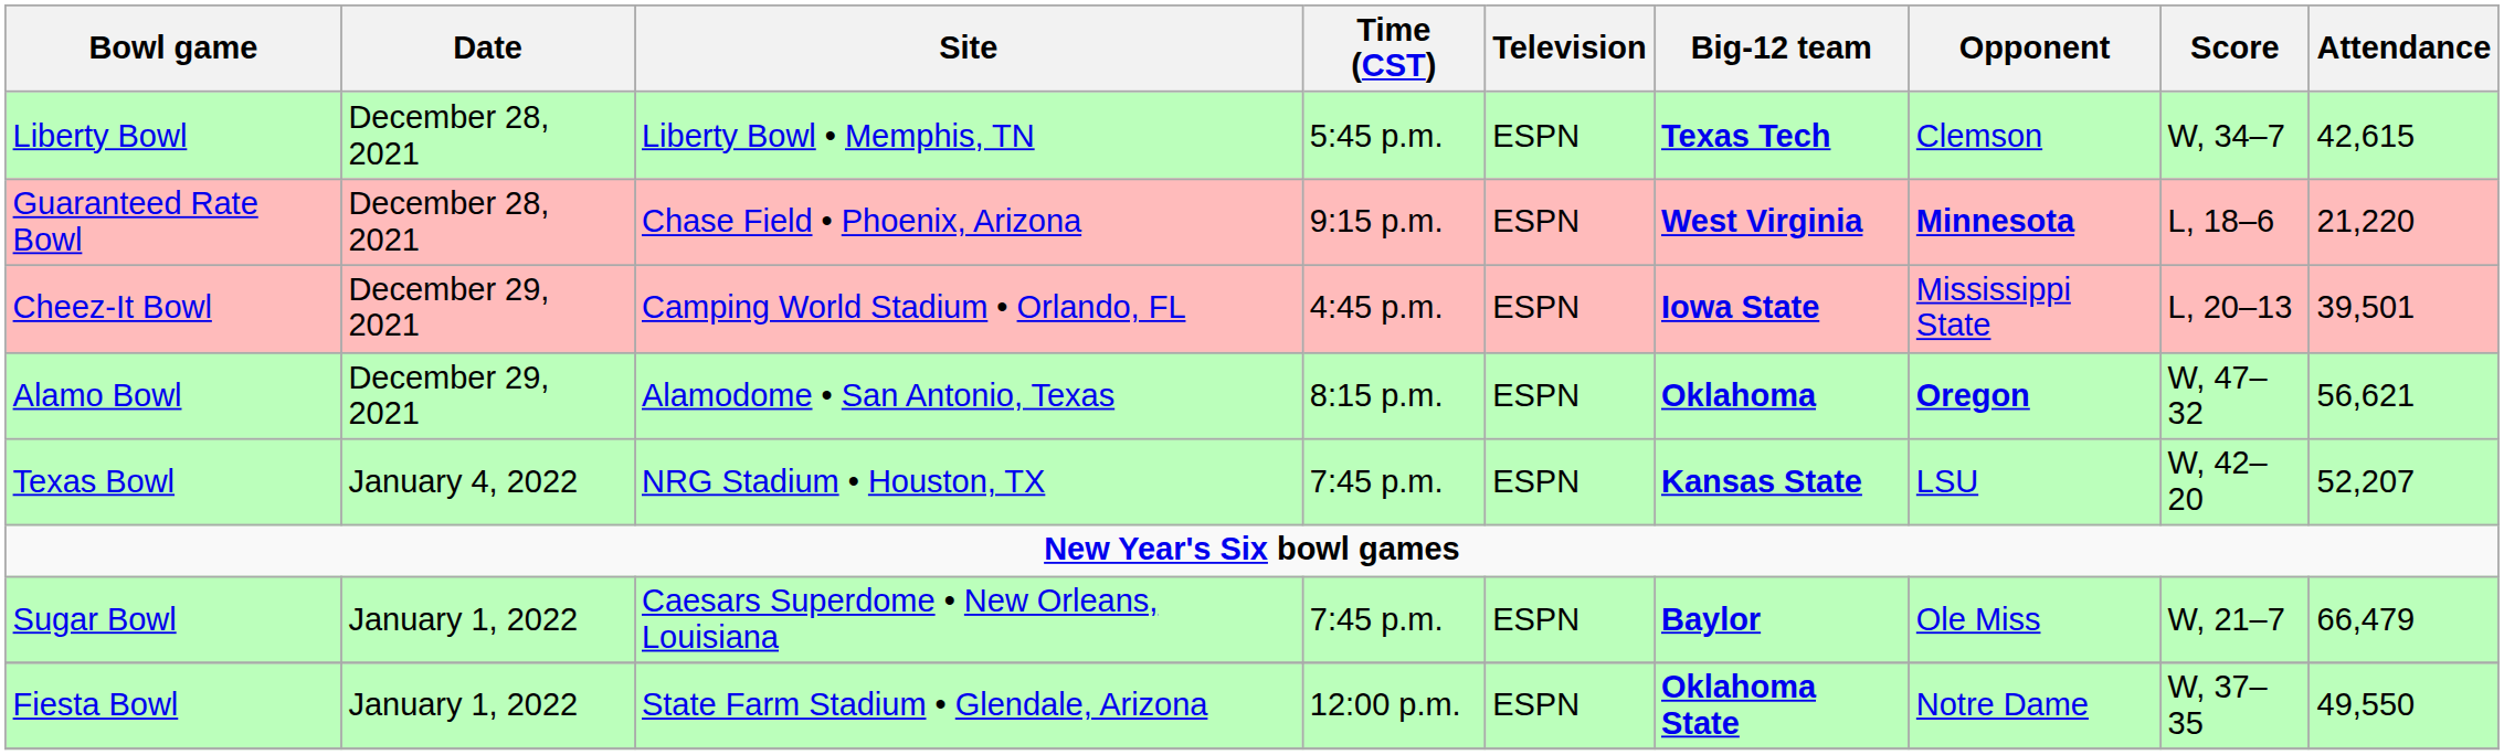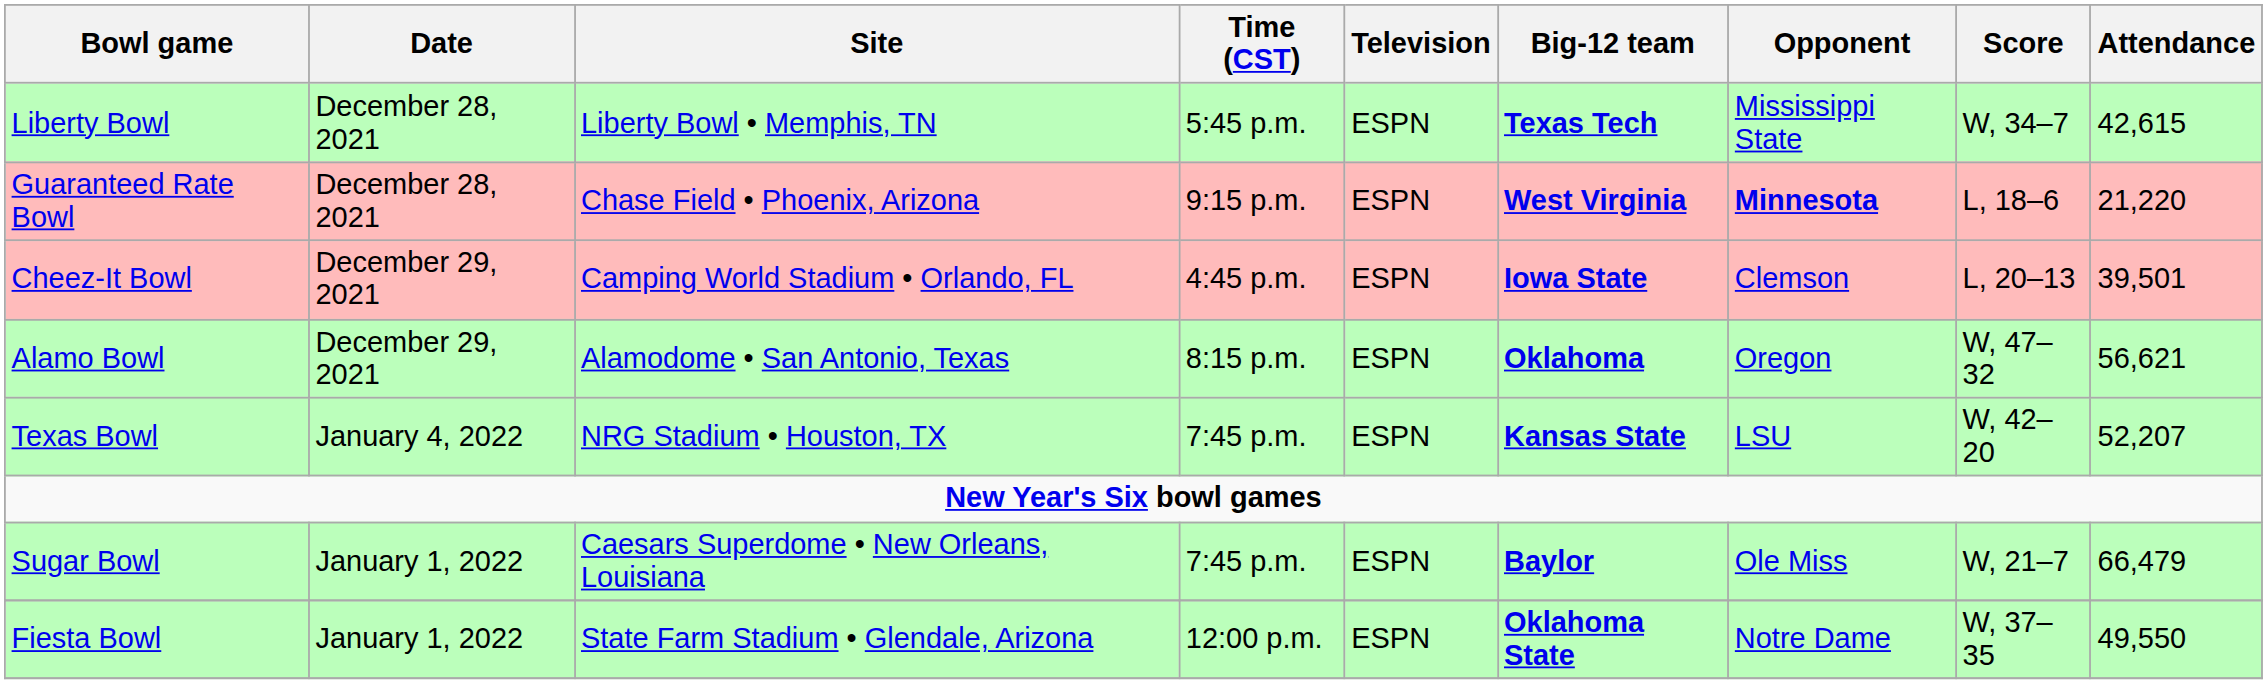Liberty Bowl | Opponent: Clemson -> Mississippi State
Cheez-It Bowl | Opponent: Mississippi State -> Clemson
Alamo Bowl | Opponent: bold -> normal
